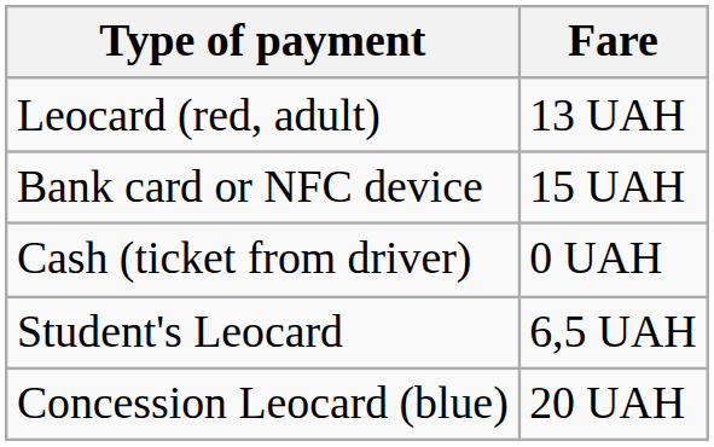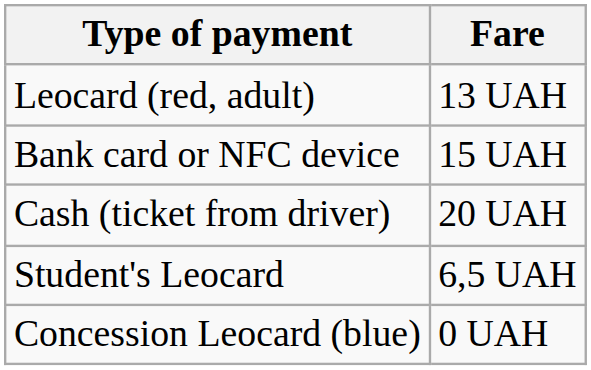Cash (ticket from driver) | Fare: 0 UAH -> 20 UAH
Concession Leocard (blue) | Fare: 20 UAH -> 0 UAH
